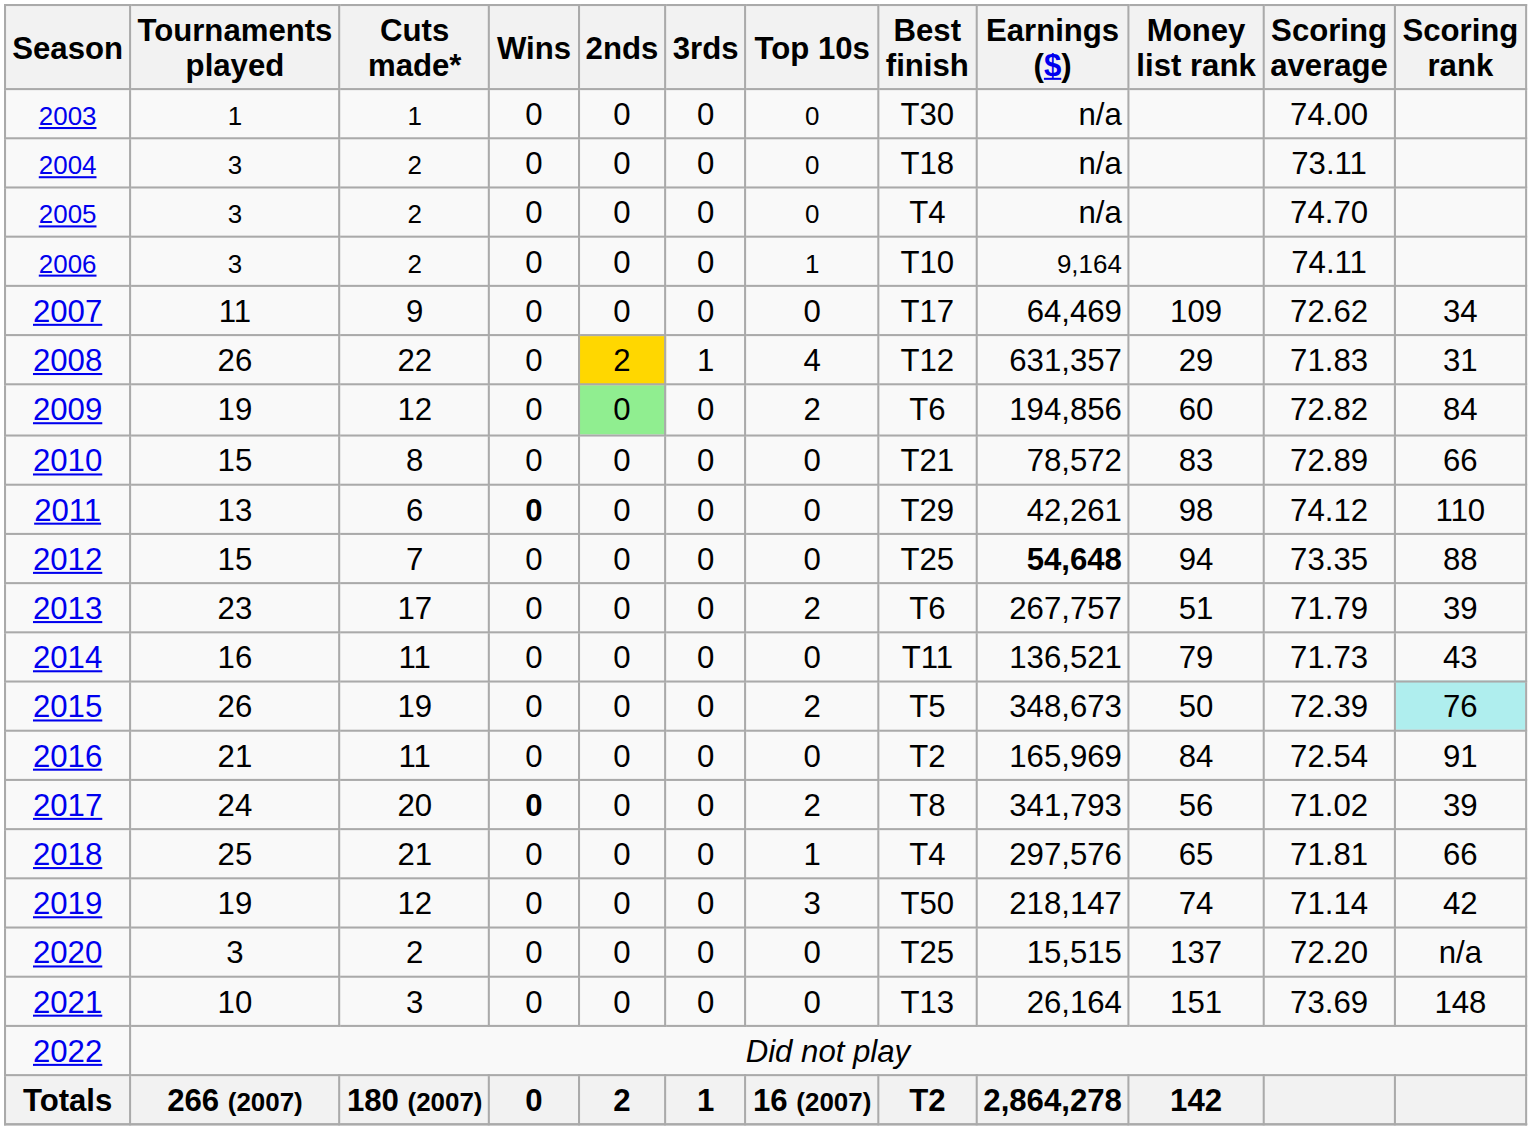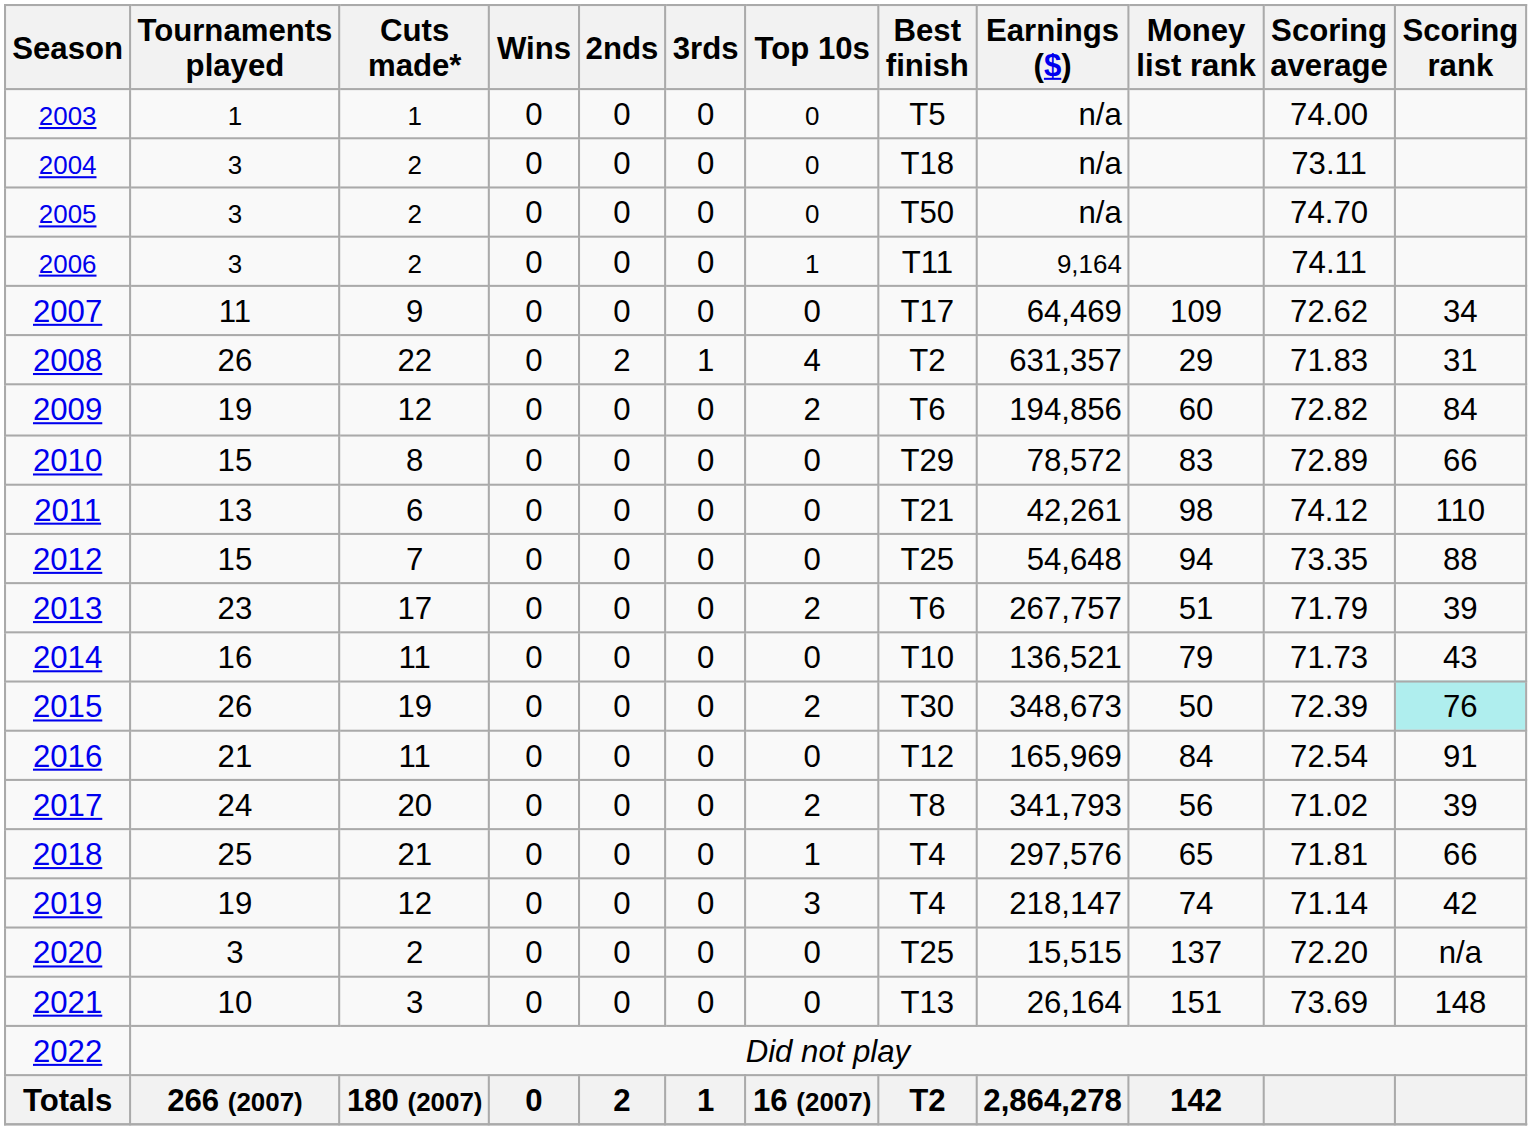2003 | Best finish: T30 -> T5
2005 | Best finish: T4 -> T50
2006 | Best finish: T10 -> T11
2008 | 2nds: gold background -> no background
2008 | Best finish: T12 -> T2
2009 | 2nds: lightgreen background -> no background
2010 | Best finish: T21 -> T29
2011 | Wins: bold -> normal
2011 | Best finish: T29 -> T21
2012 | Earnings ($): bold -> normal
2014 | Best finish: T11 -> T10
2015 | Best finish: T5 -> T30
2016 | Best finish: T2 -> T12
2017 | Wins: bold -> normal
2019 | Best finish: T50 -> T4
